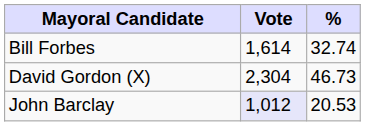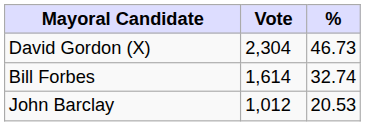rows swapped: David Gordon (X) <-> Bill Forbes
John Barclay | Vote: lavender background -> no background
